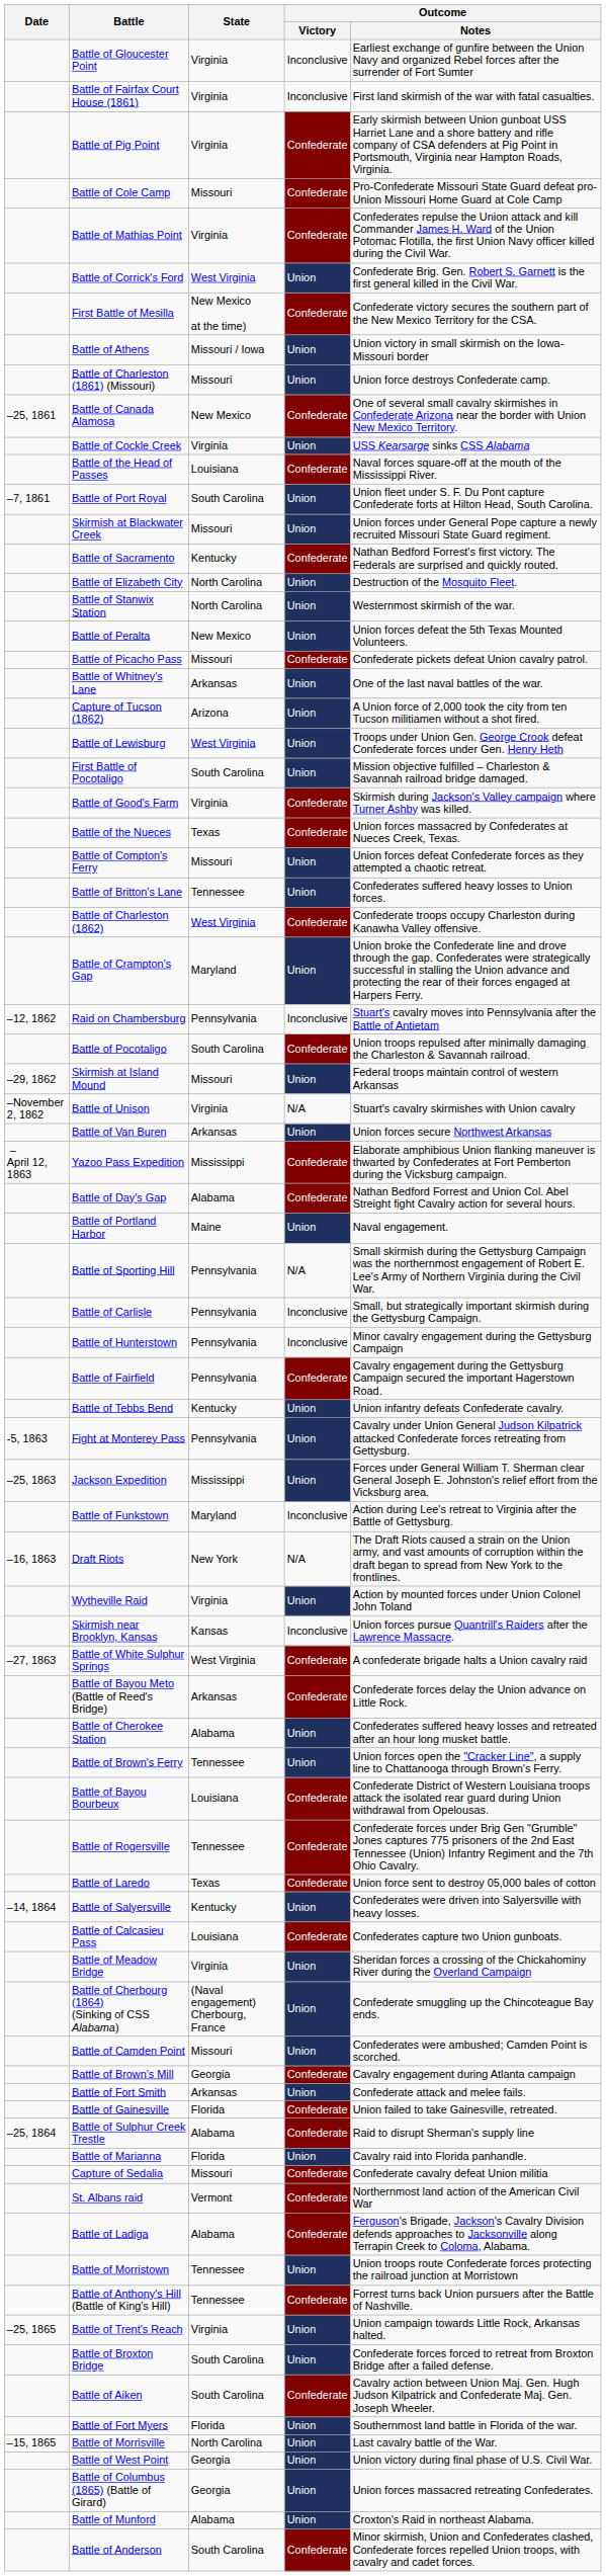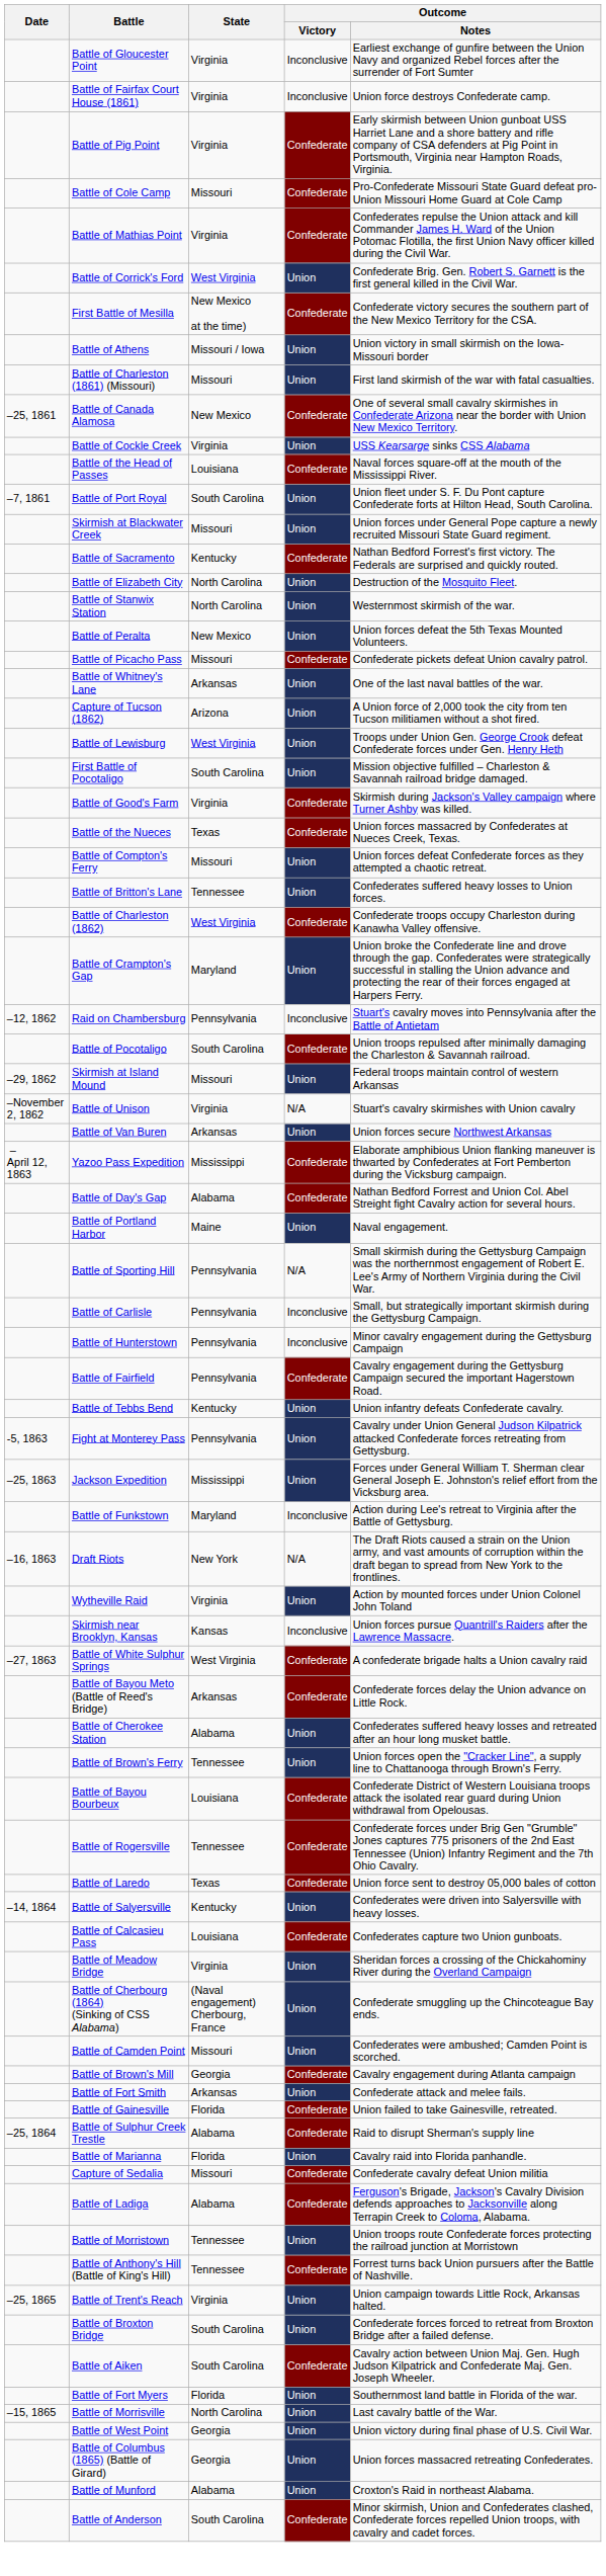Battle of Fairfax Court House (1861) | Outcome / Notes: First land skirmish of the war with fatal casualties. -> Union force destroys Confederate camp.
Battle of Charleston (1861) (Missouri) | Outcome / Notes: Union force destroys Confederate camp. -> First land skirmish of the war with fatal casualties.
- row: St. Albans raid | Vermont | Confederate | Northernmost land action of the American Civil War
